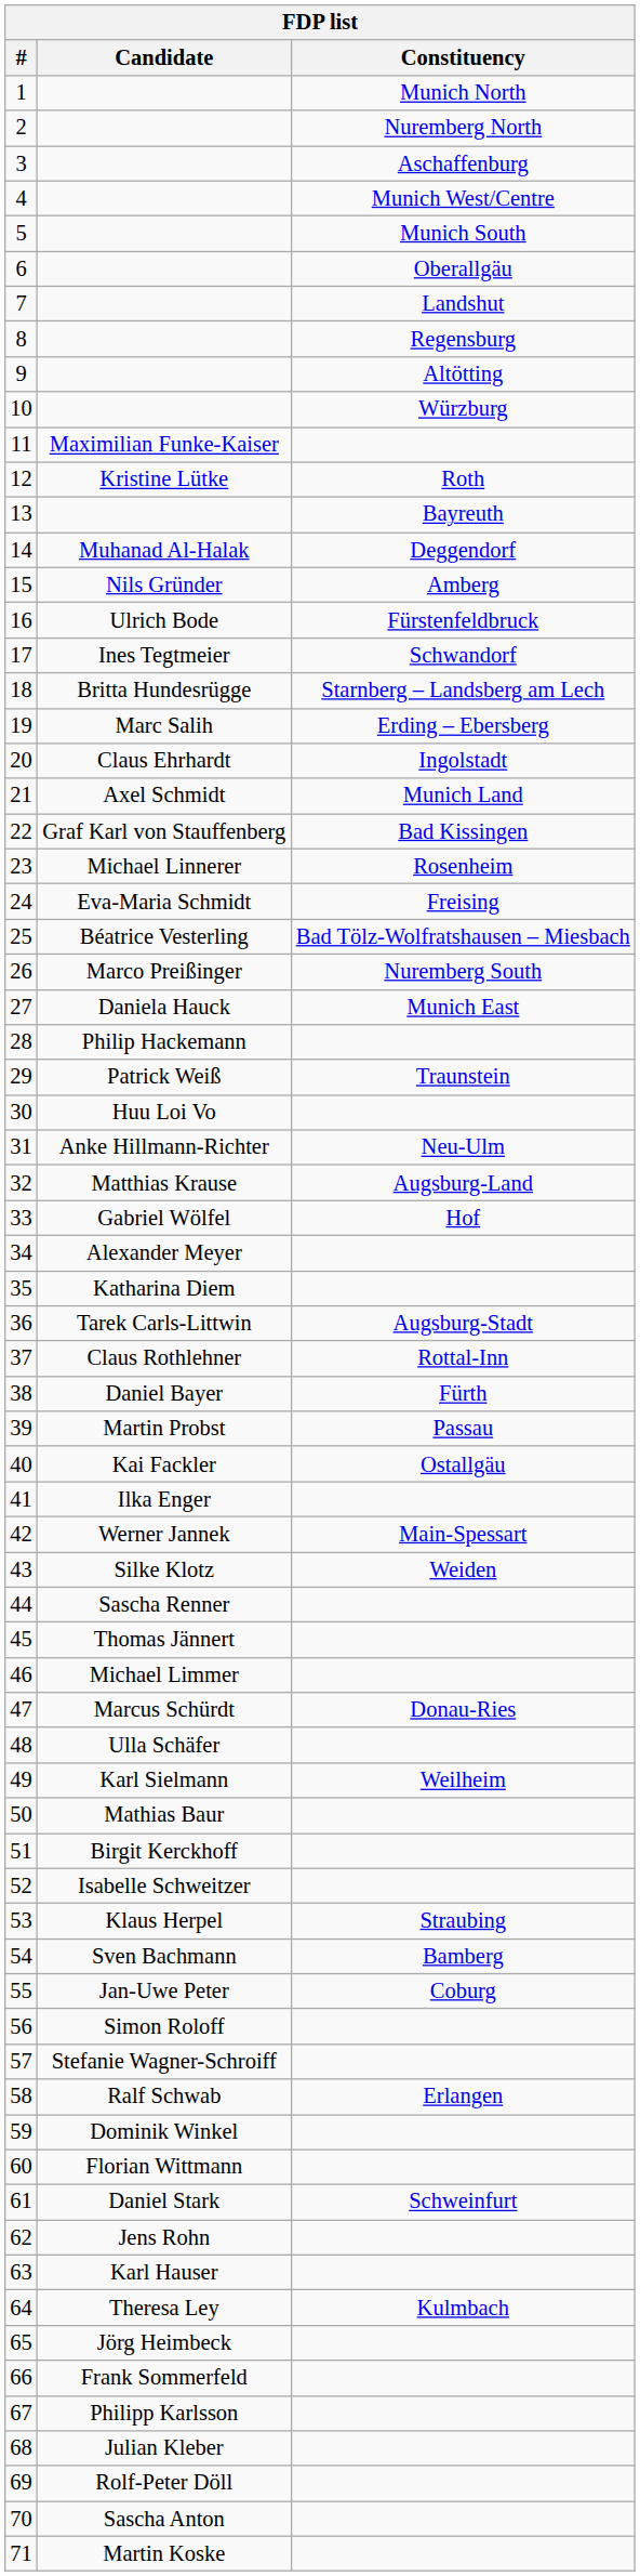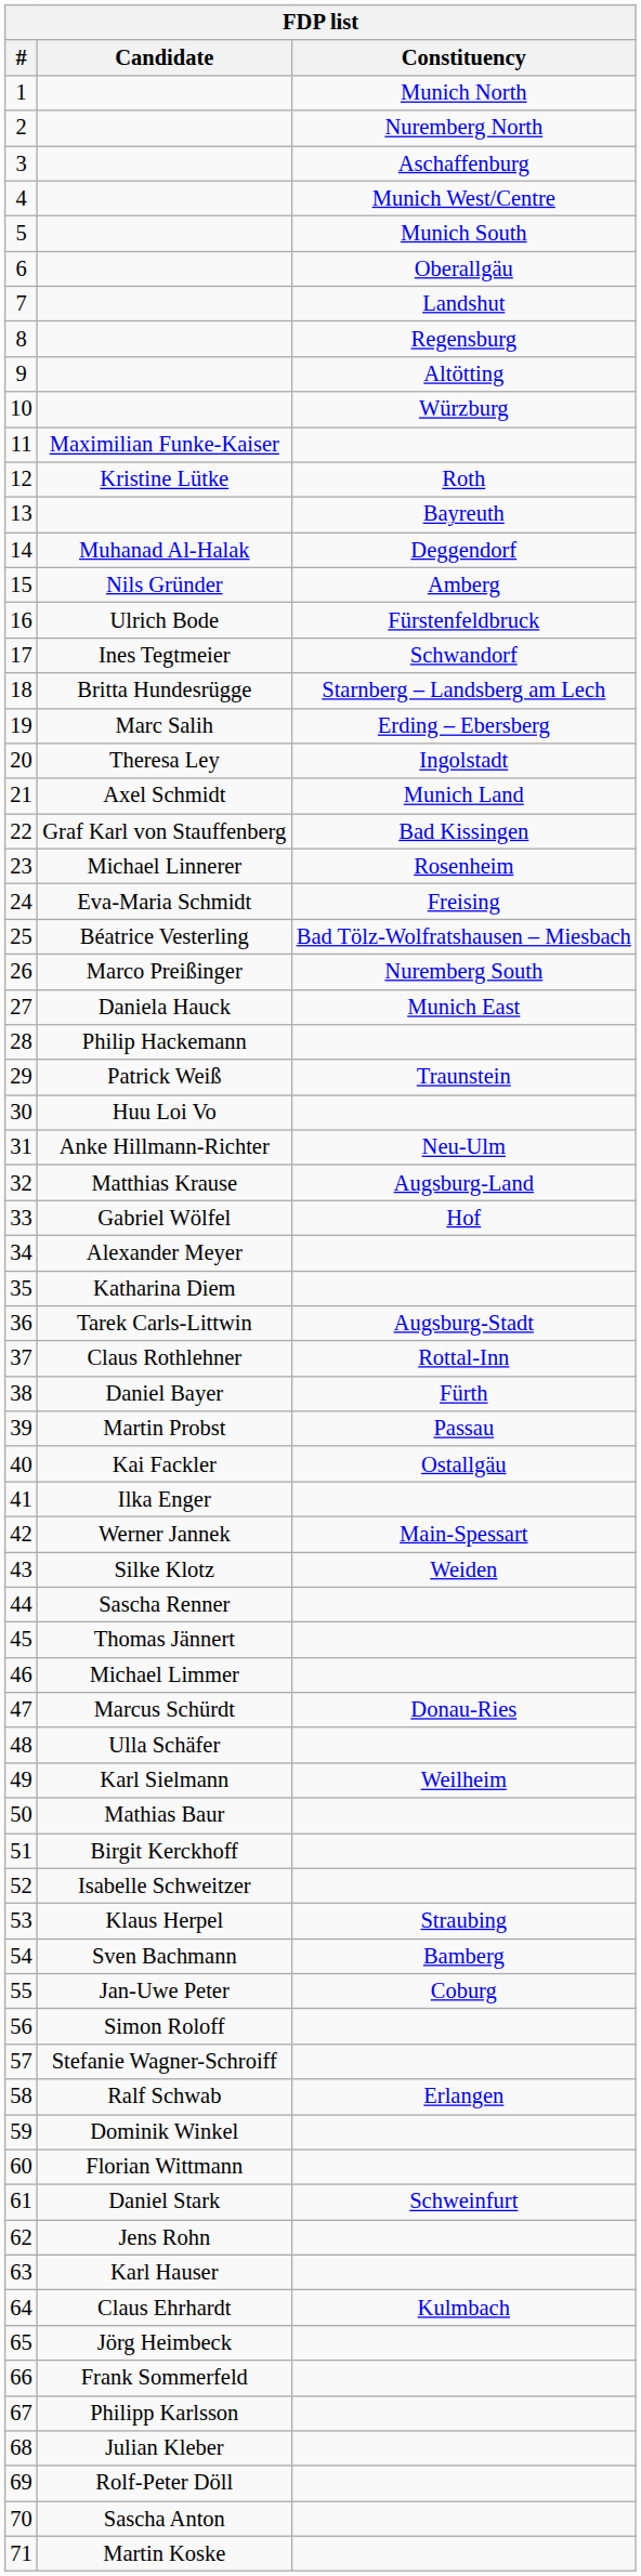20 | Candidate: Claus Ehrhardt -> Theresa Ley
64 | Candidate: Theresa Ley -> Claus Ehrhardt
